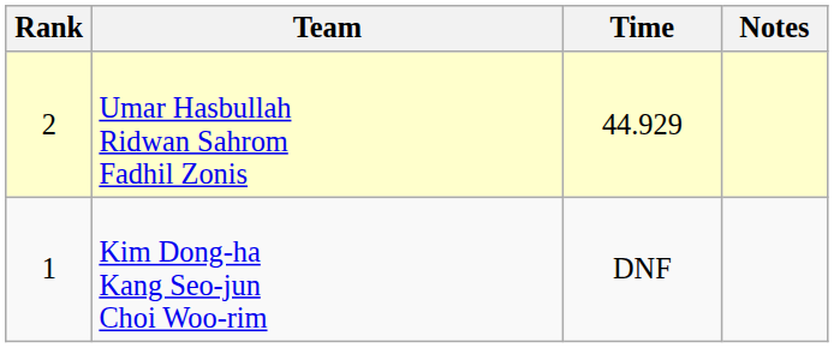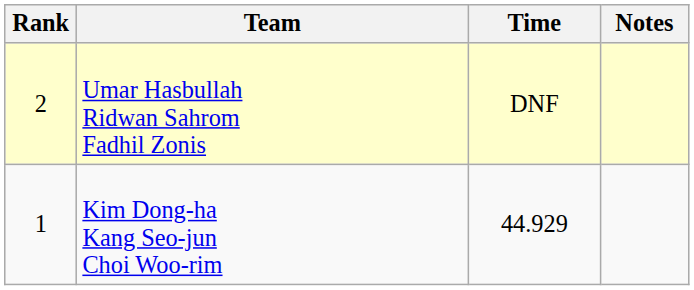Umar Hasbullah Ridwan Sahrom Fadhil Zonis | Time: 44.929 -> DNF
Kim Dong-ha Kang Seo-jun Choi Woo-rim | Time: DNF -> 44.929
